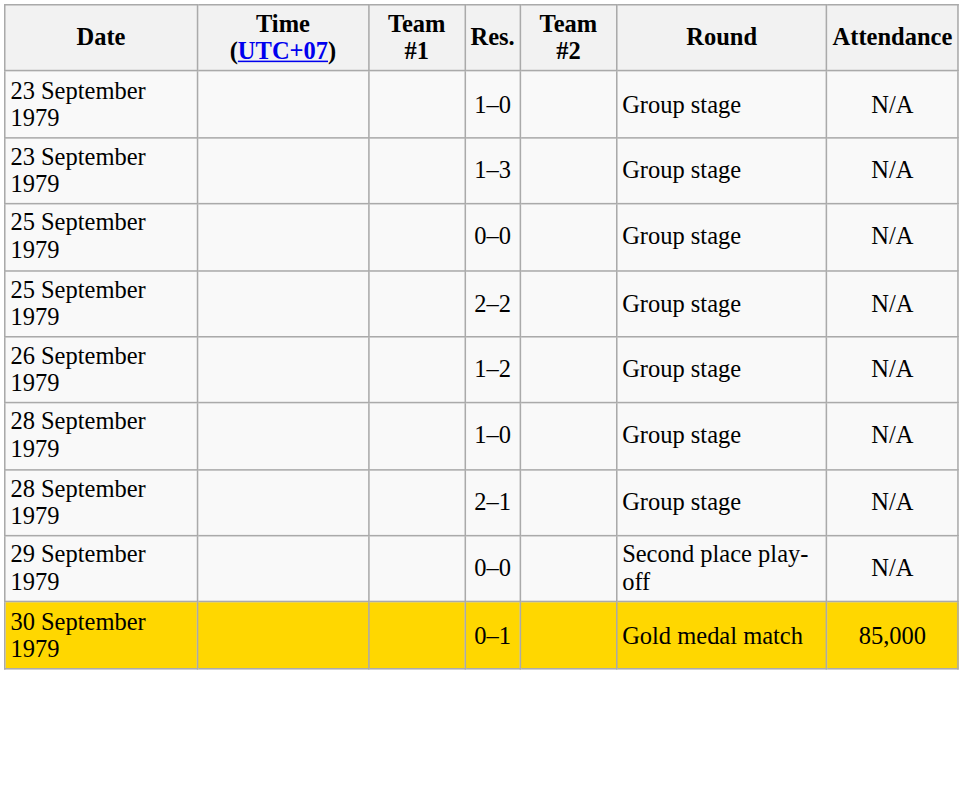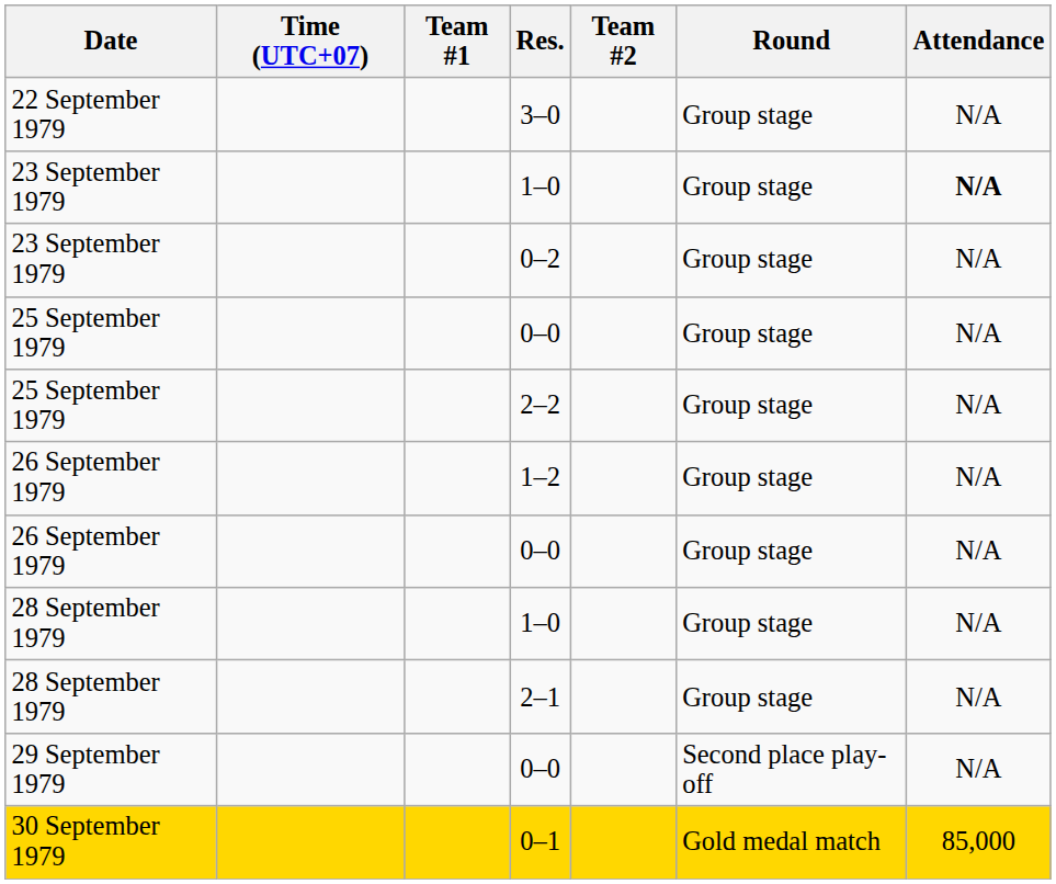+ row: 22 September 1979 | 3–0 | Group stage | N/A
23 September 1979 / 1–0 | Attendance: normal -> bold
+ row: 23 September 1979 | 0–2 | Group stage | N/A
- row: 23 September 1979 | 1–3 | Group stage | N/A
+ row: 26 September 1979 | 0–0 | Group stage | N/A
